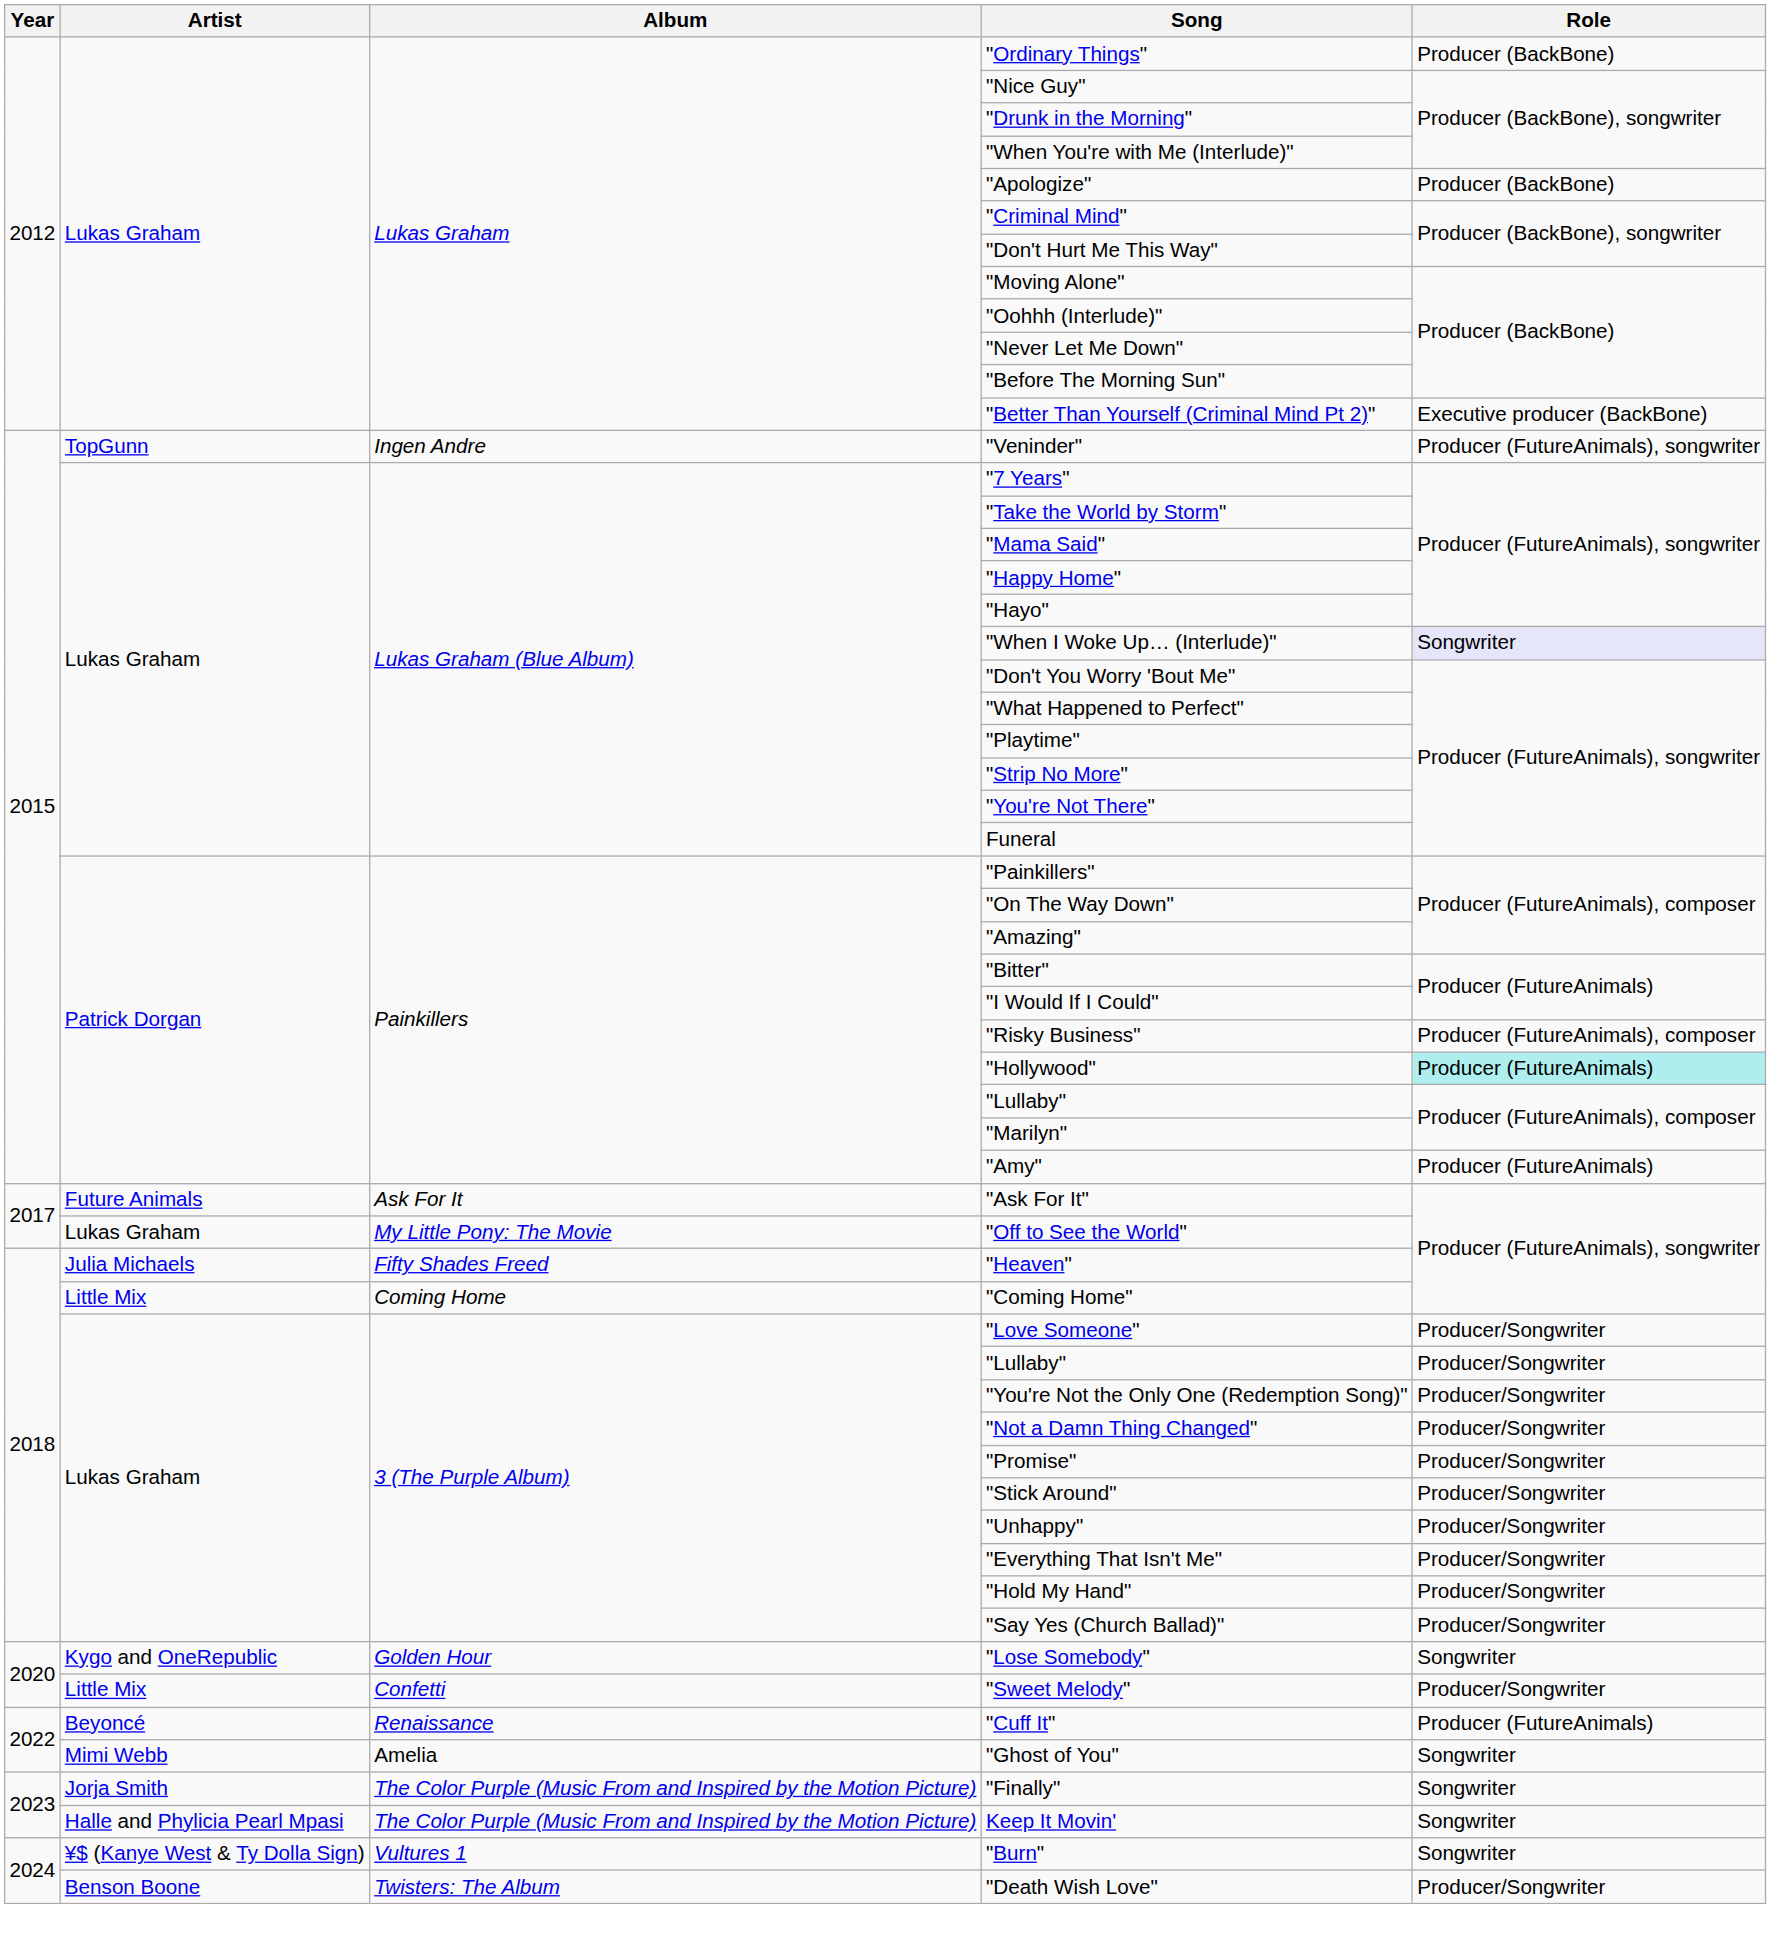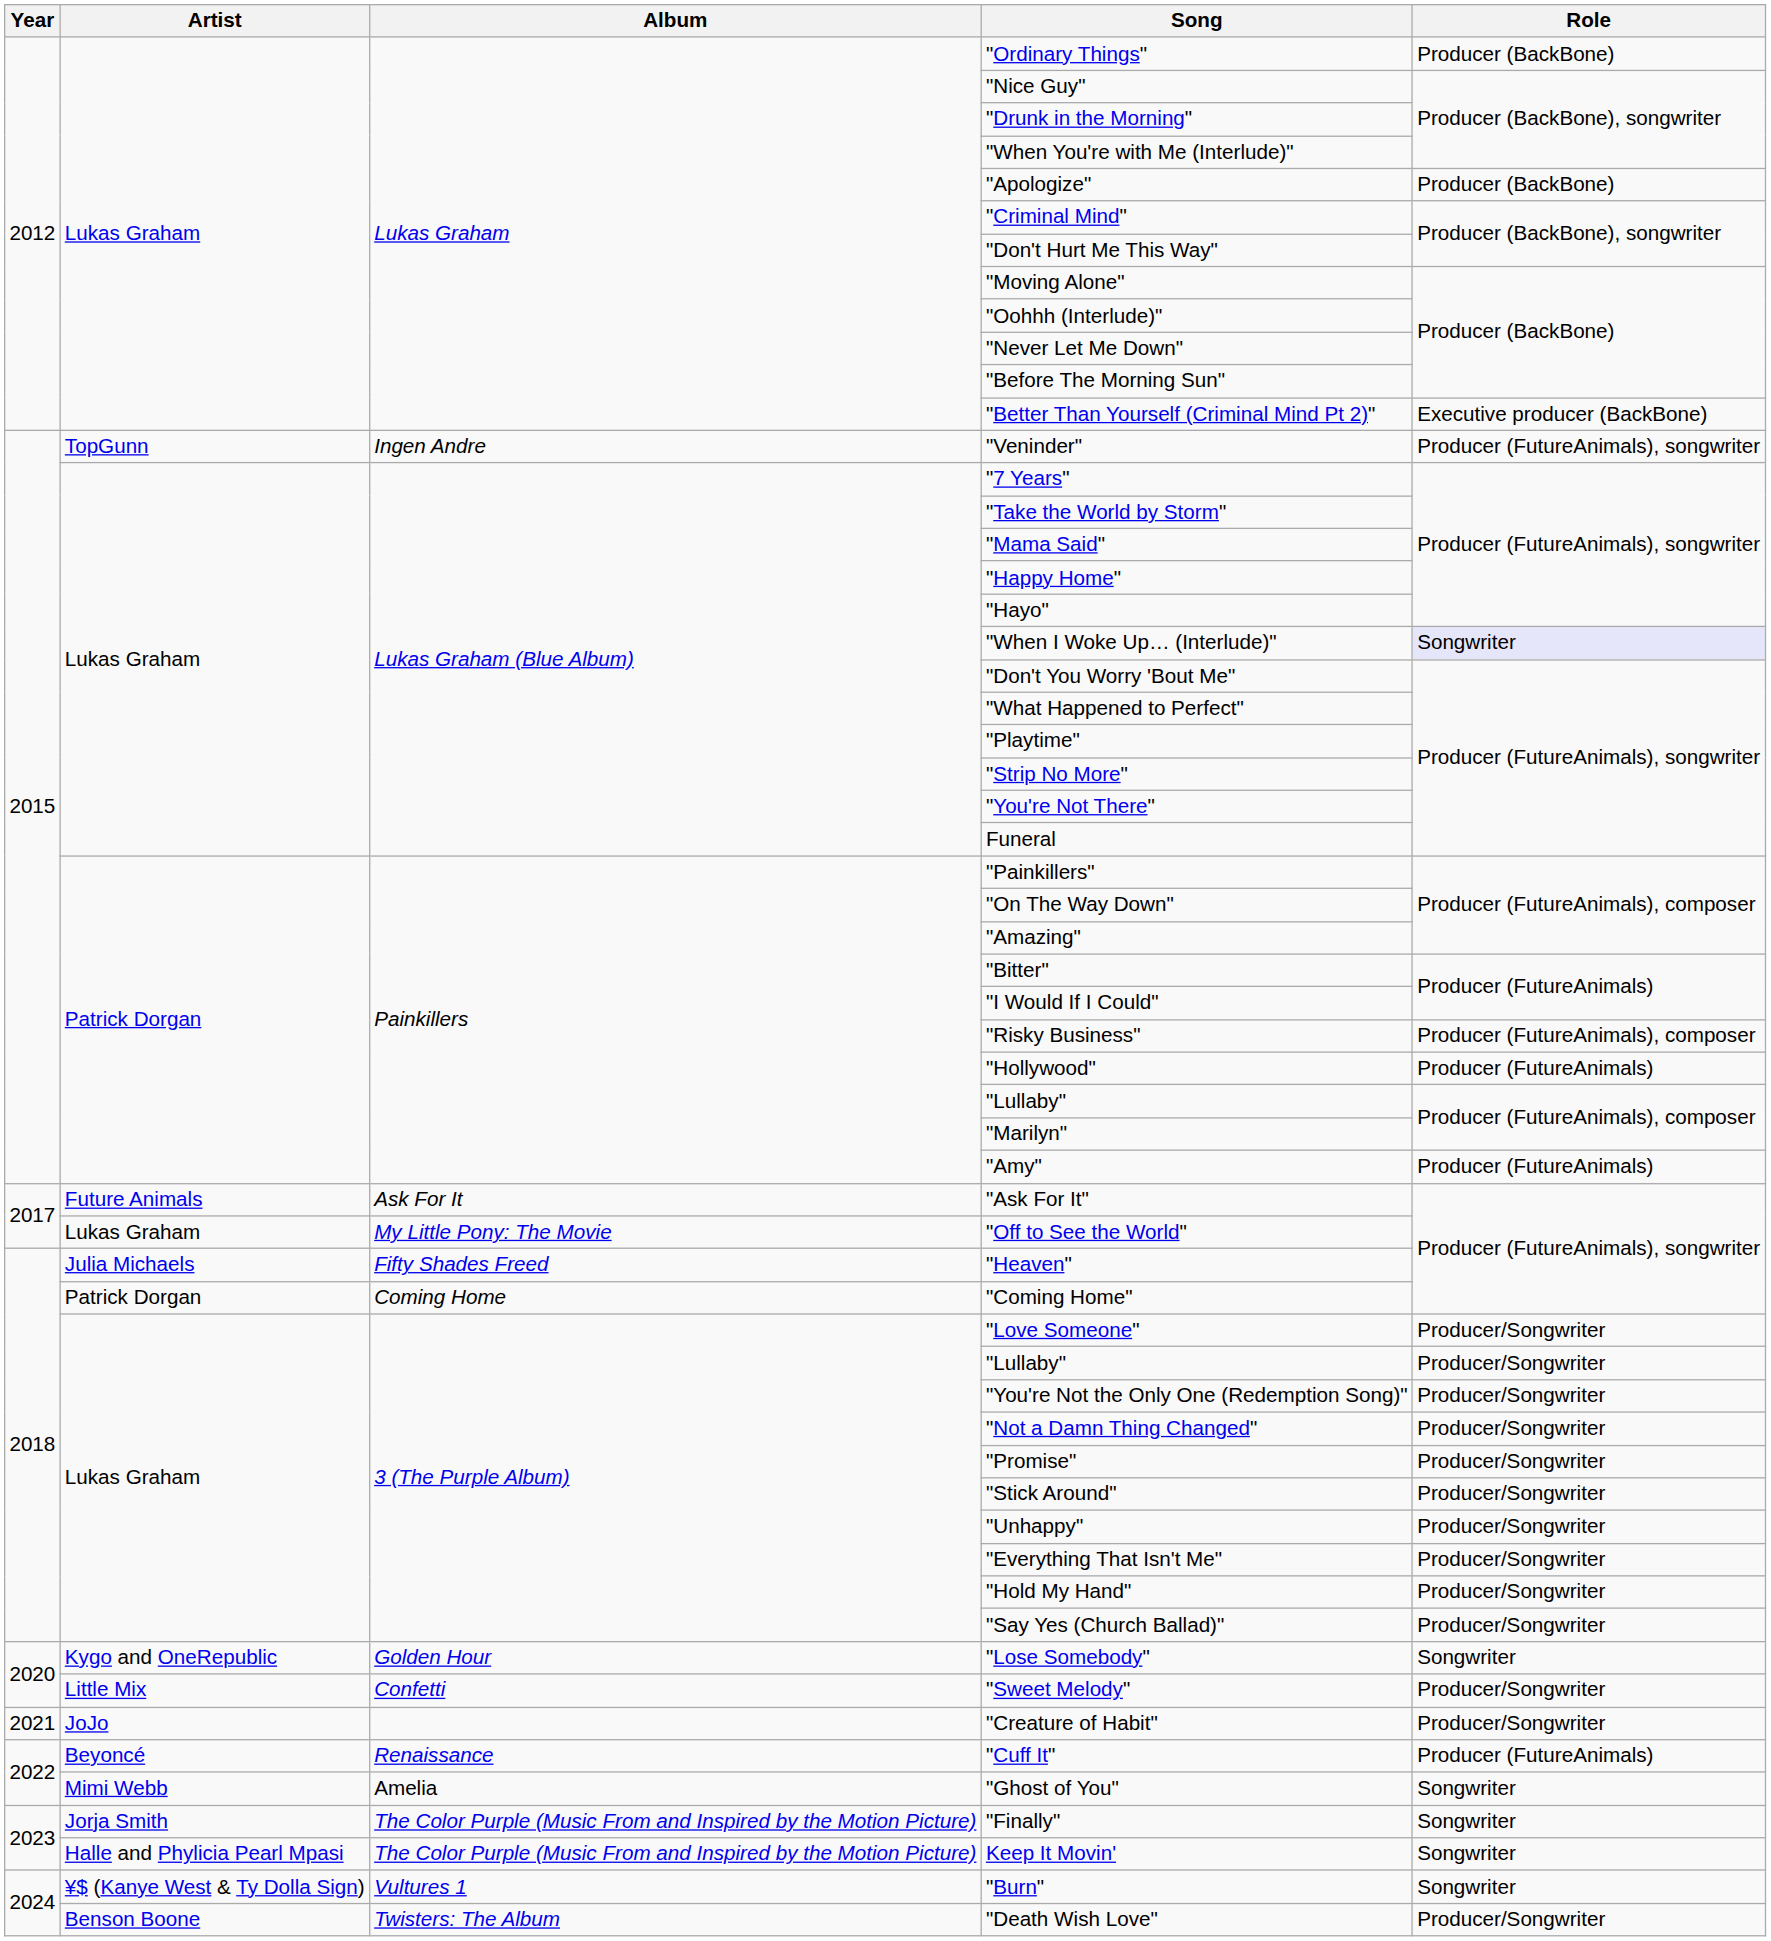"Hollywood" | Role: paleturquoise background -> no background
"Coming Home" | Artist: Little Mix -> Patrick Dorgan
+ row: 2021 | JoJo | "Creature of Habit" | Producer/Songwriter
